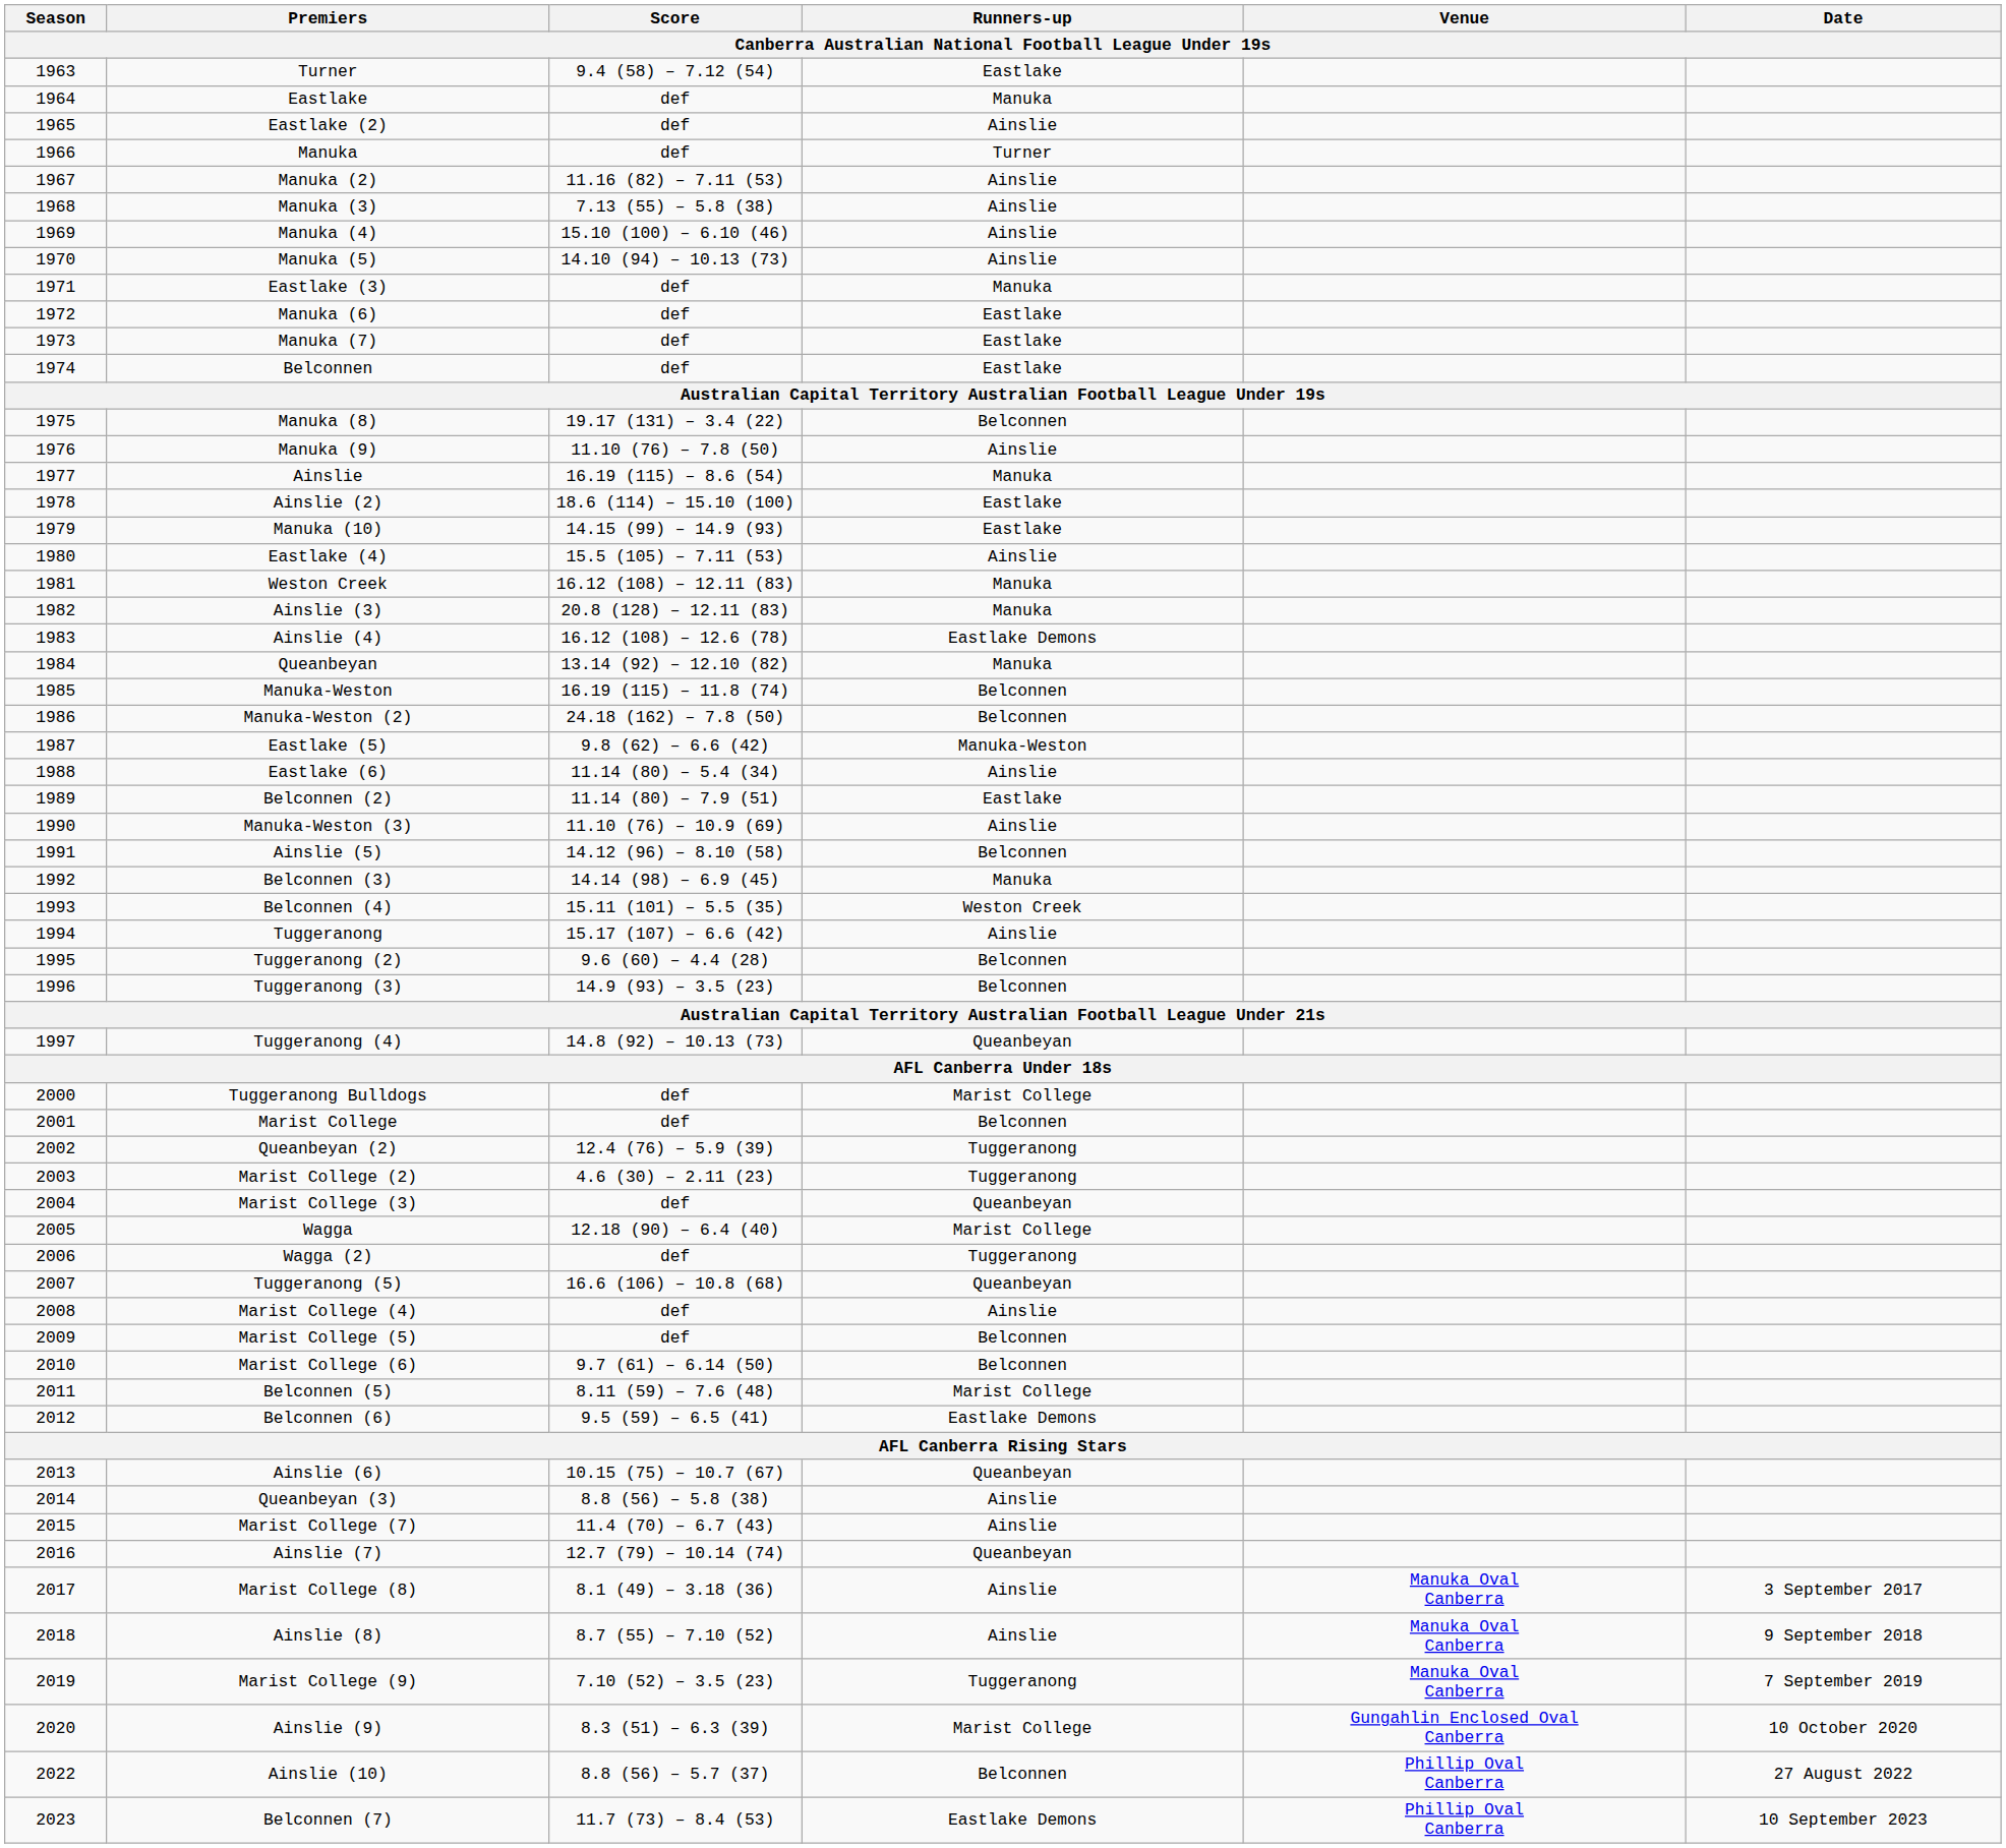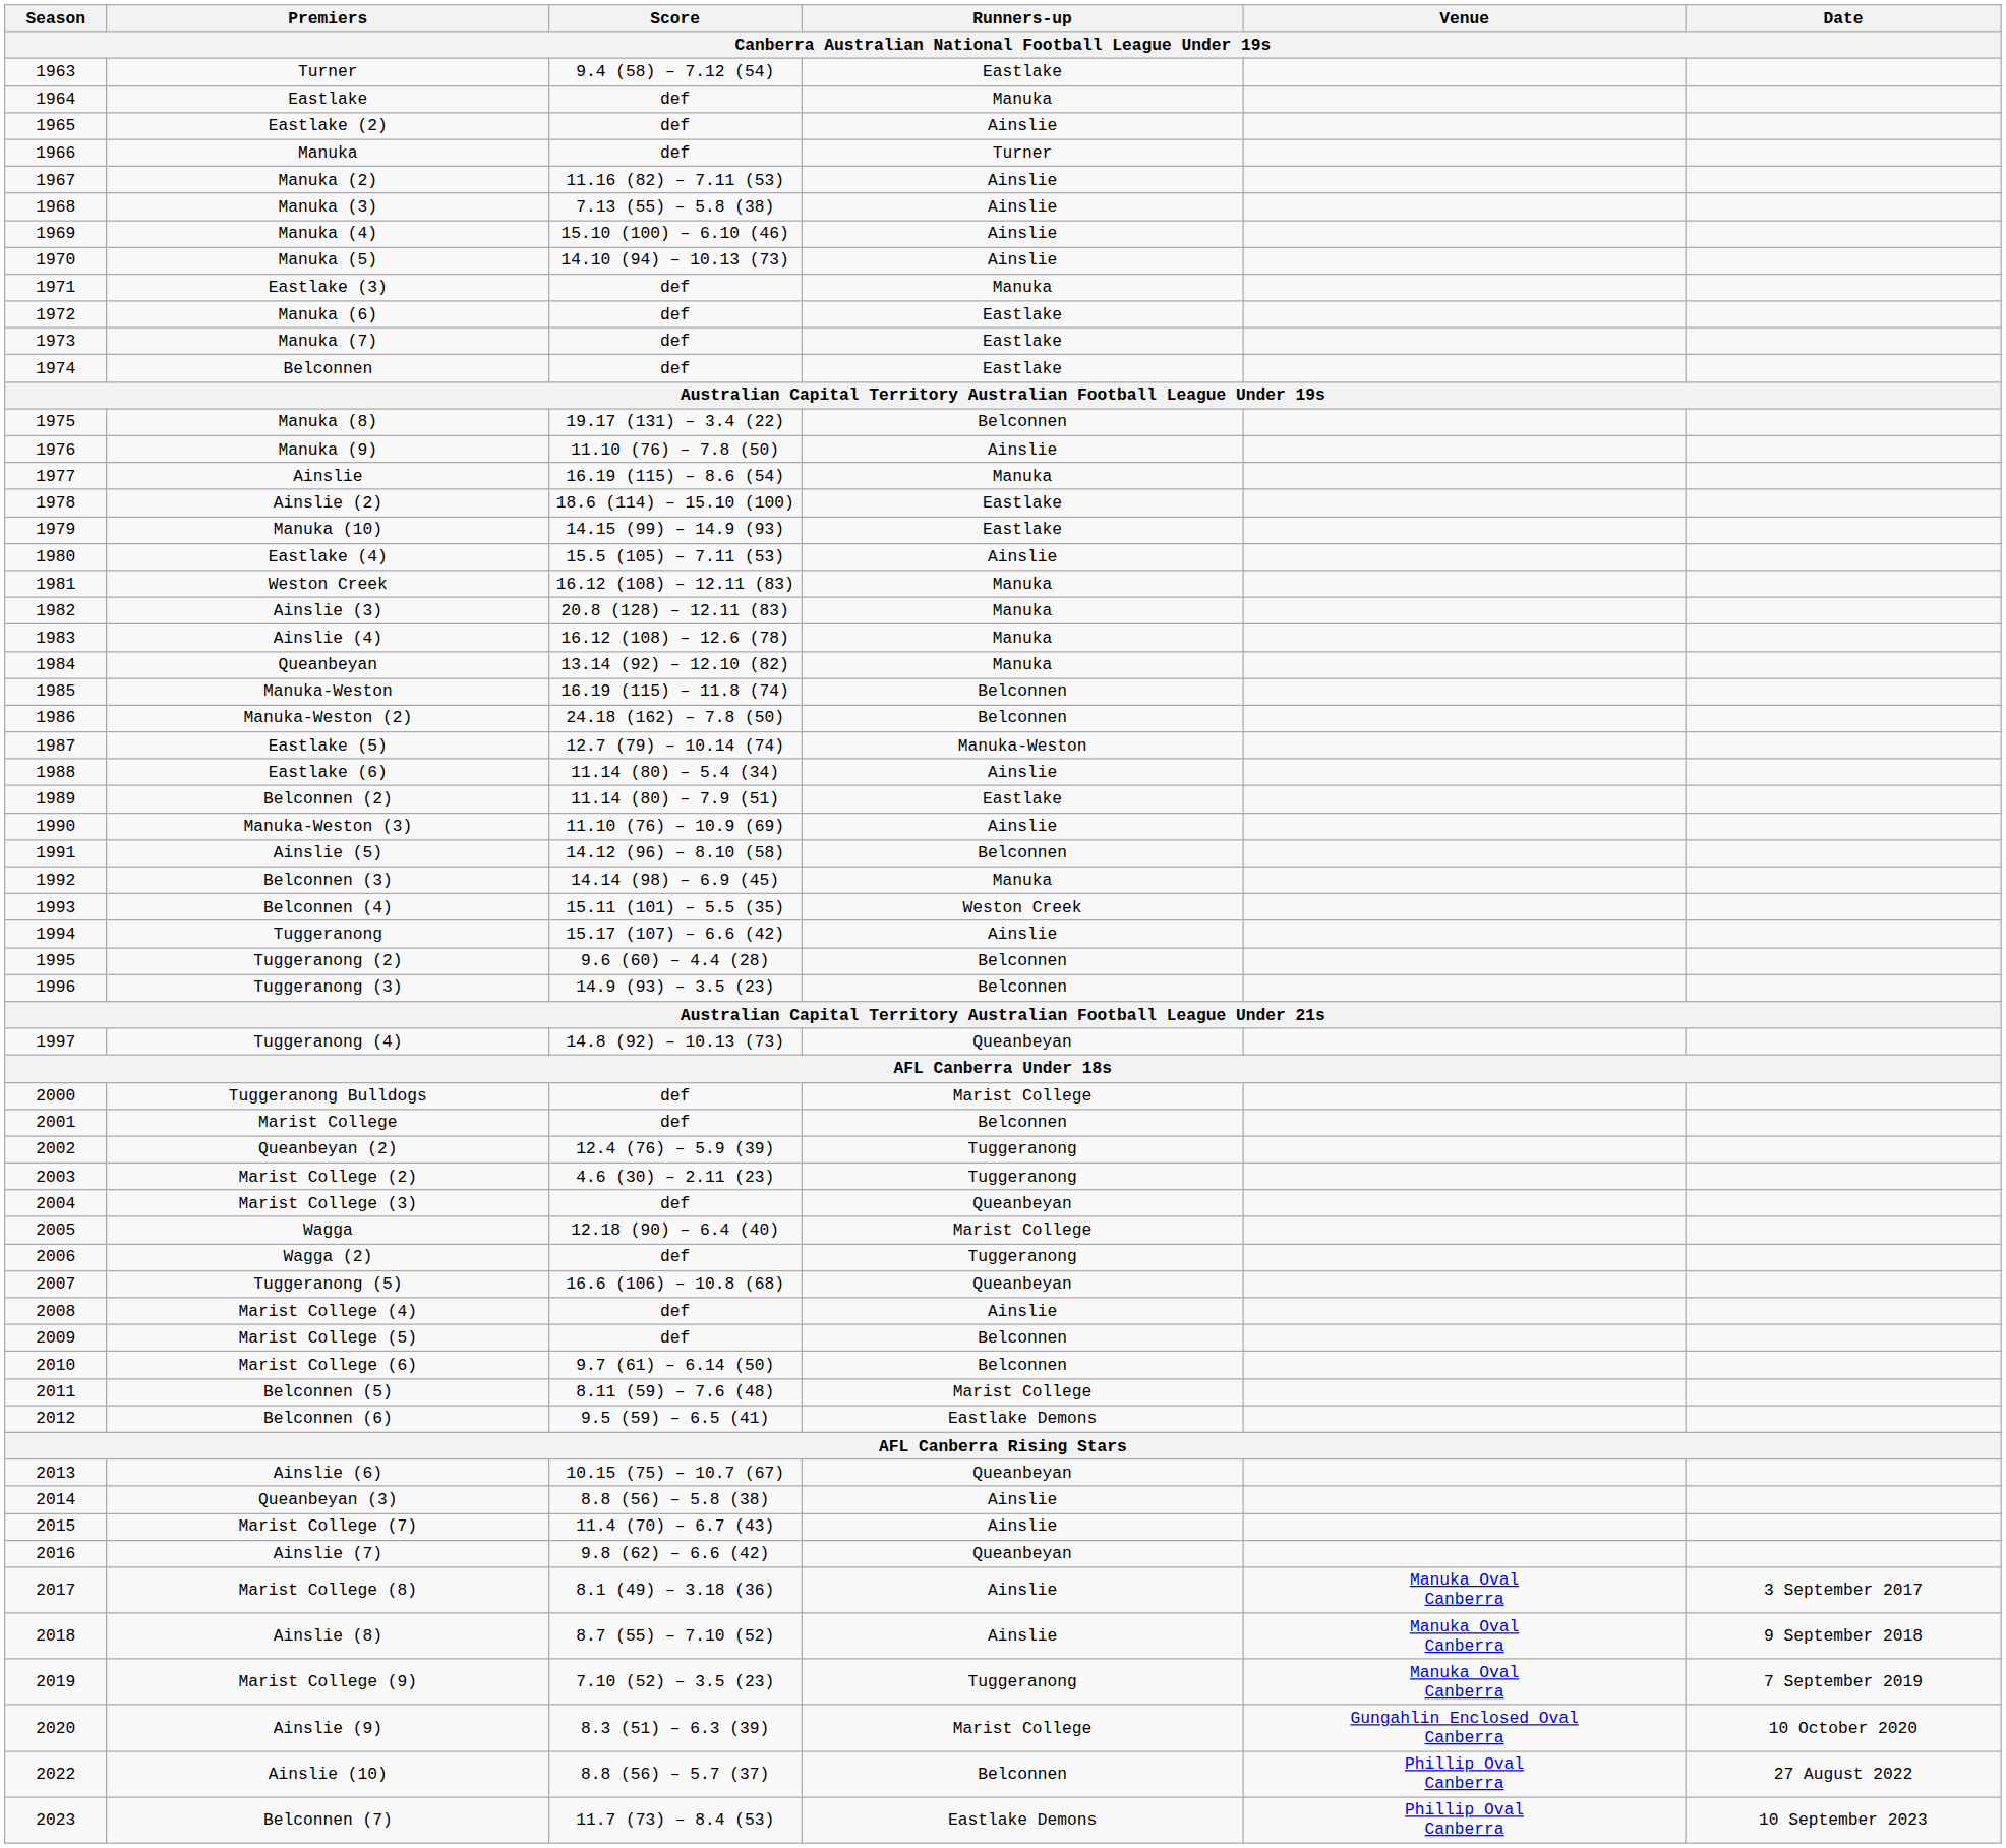Ainslie (4) | Runners-up: Eastlake Demons -> Manuka
Eastlake (5) | Score: 9.8 (62) – 6.6 (42) -> 12.7 (79) – 10.14 (74)
Ainslie (7) | Score: 12.7 (79) – 10.14 (74) -> 9.8 (62) – 6.6 (42)
